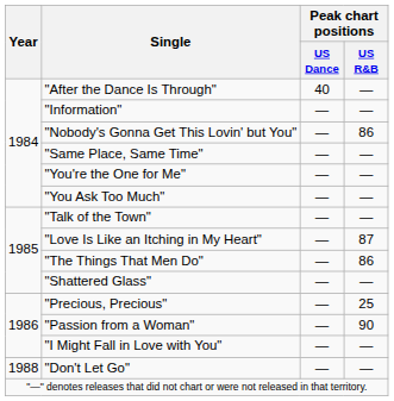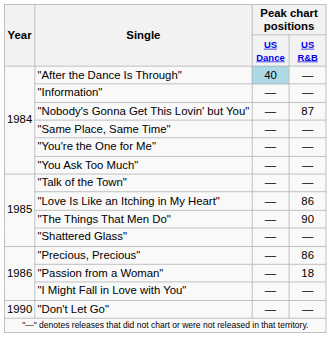"After the Dance Is Through" | Peak chart positions / US Dance: no background -> lightblue background
"Nobody's Gonna Get This Lovin' but You" | Peak chart positions / US R&B: 86 -> 87
"Love Is Like an Itching in My Heart" | Peak chart positions / US R&B: 87 -> 86
"The Things That Men Do" | Peak chart positions / US R&B: 86 -> 90
"Precious, Precious" | Peak chart positions / US R&B: 25 -> 86
"Passion from a Woman" | Peak chart positions / US R&B: 90 -> 18
"Don't Let Go" | Year: 1988 -> 1990
